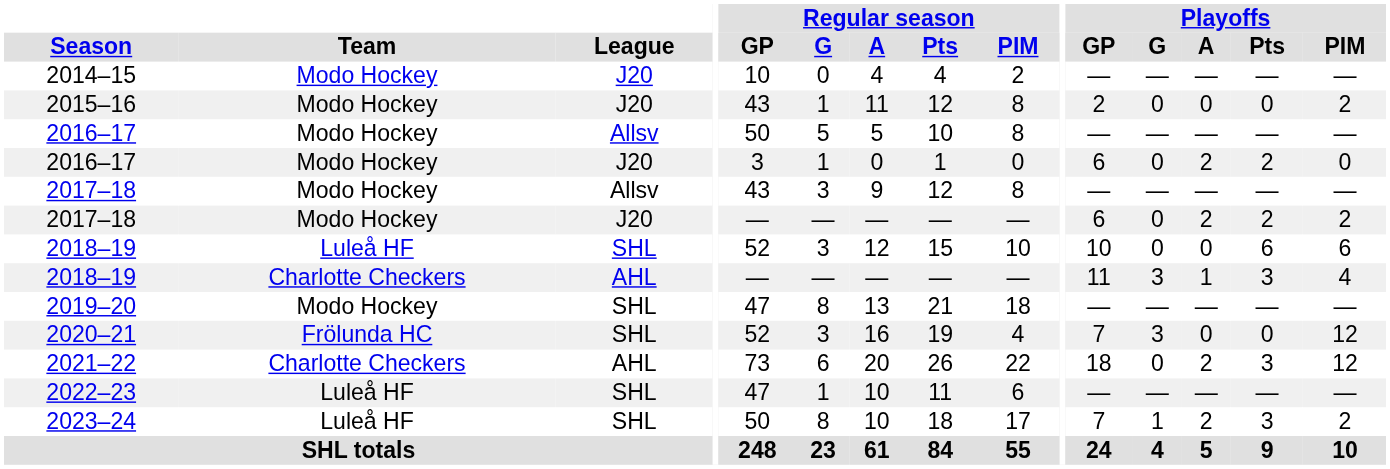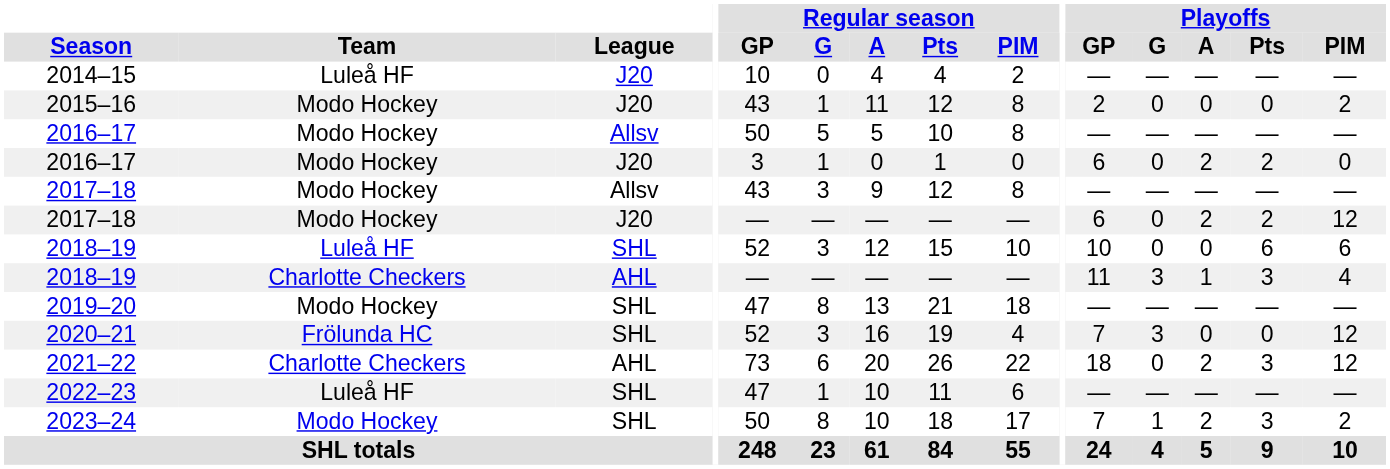2014–15 | Team: Modo Hockey -> Luleå HF
2017–18 / J20 | Playoffs / PIM: 2 -> 12
2023–24 | Team: Luleå HF -> Modo Hockey
